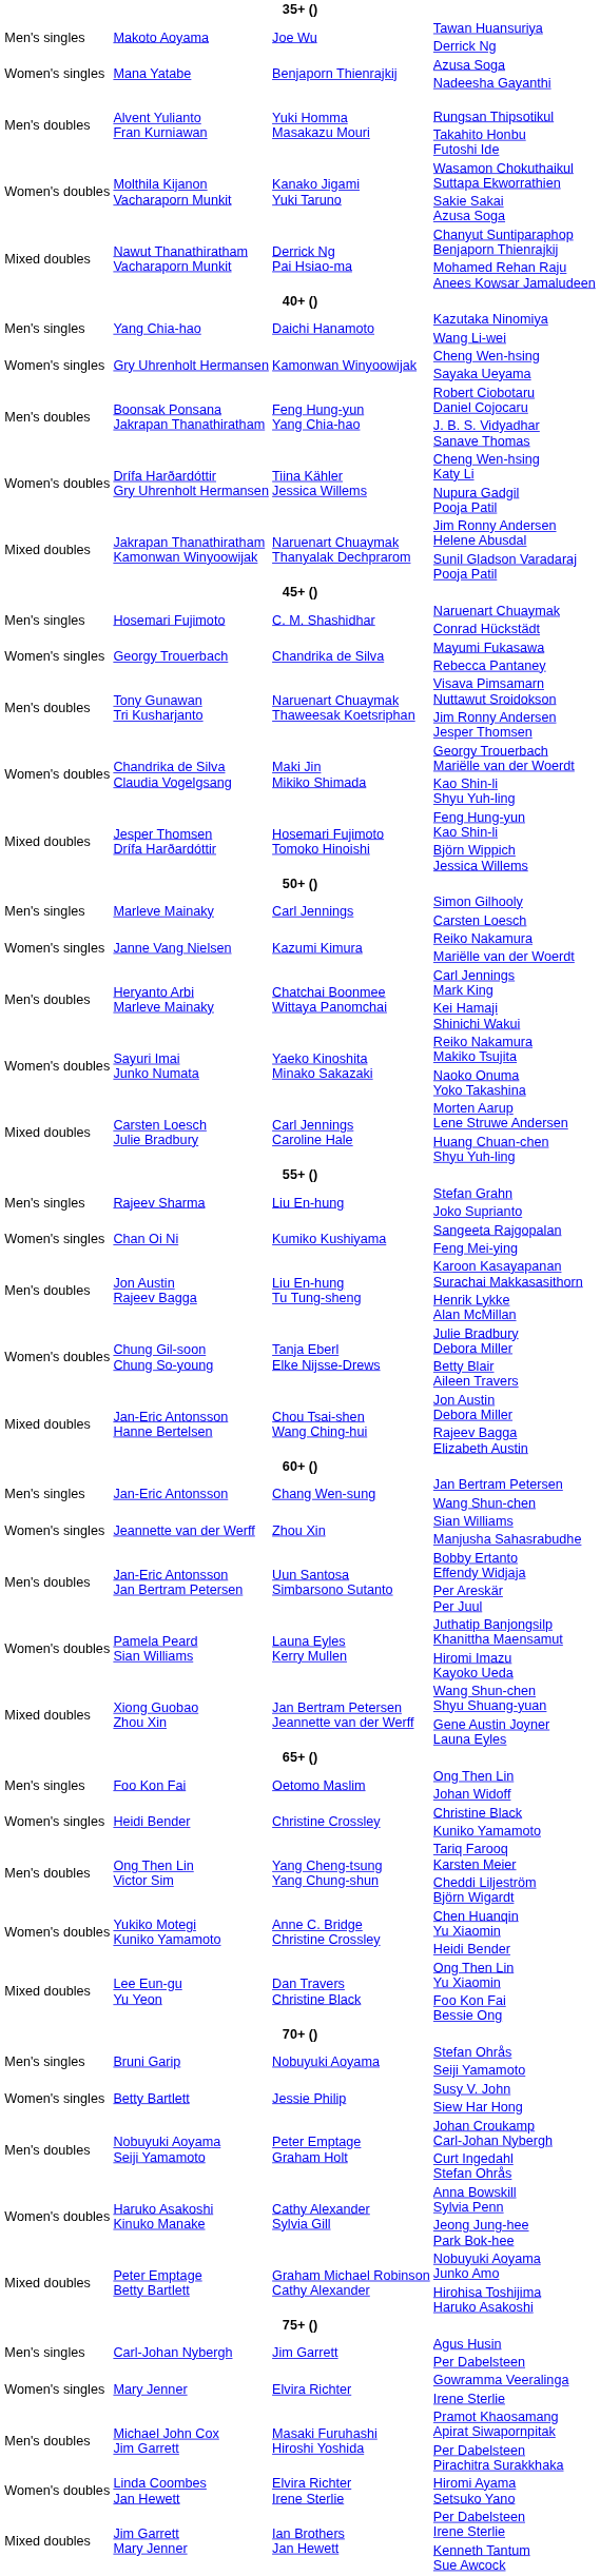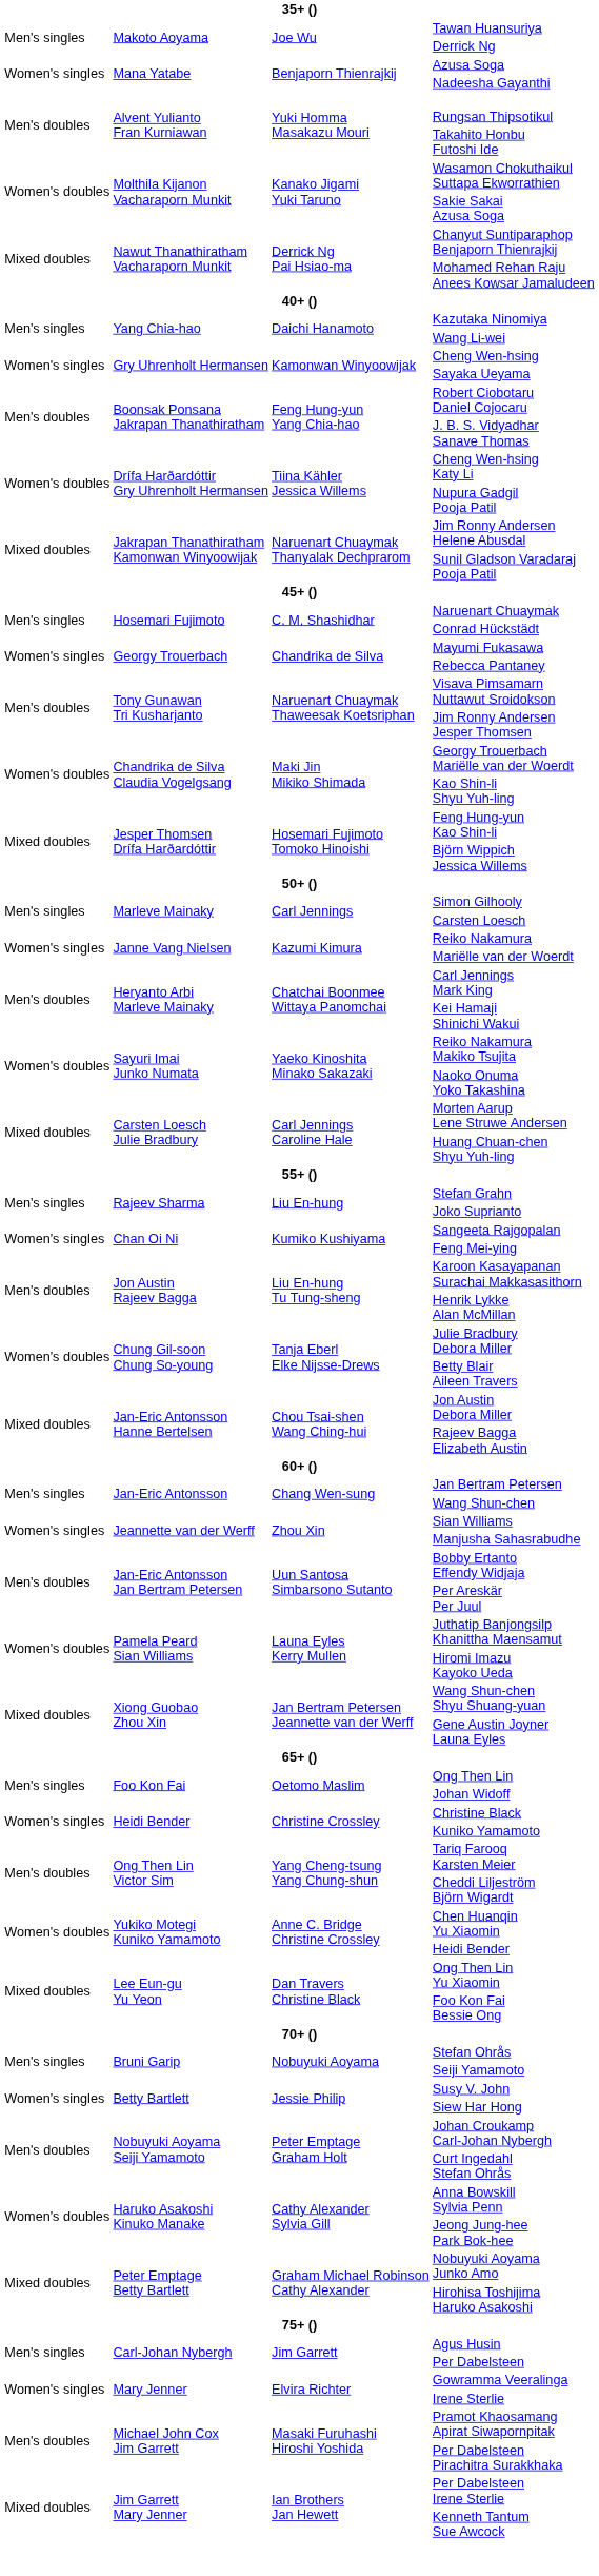- row: Women's doubles | Linda Coombes Jan Hewett | Elvira Richter Irene Sterlie | Hiromi Ayama Setsuko Yano
